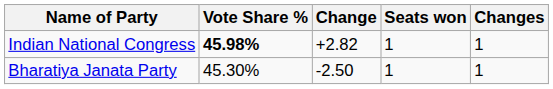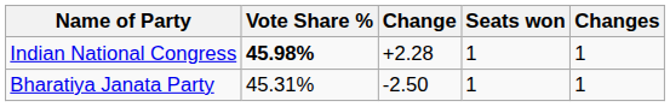Indian National Congress | Change: +2.82 -> +2.28
Bharatiya Janata Party | Vote Share %: 45.30% -> 45.31%
